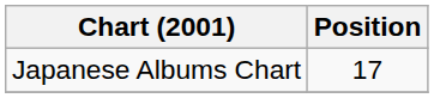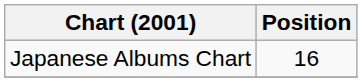Japanese Albums Chart | Position: 17 -> 16
